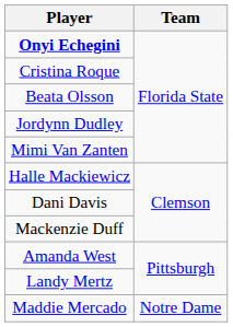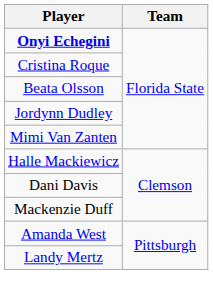- row: Maddie Mercado | Notre Dame
